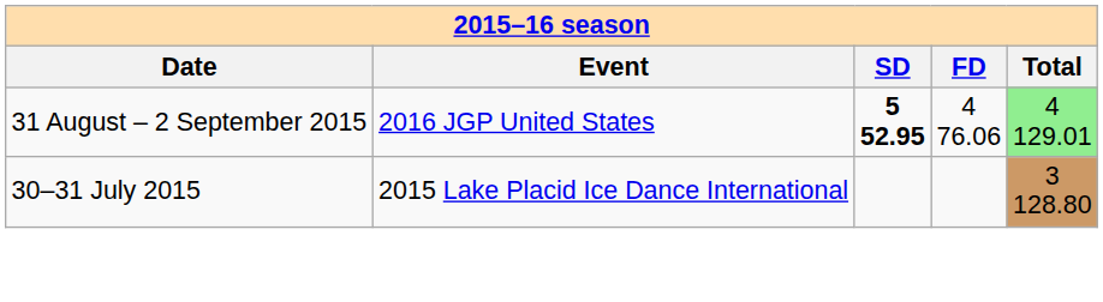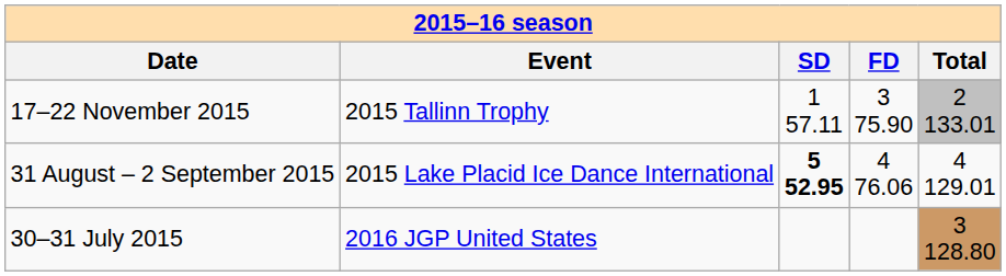+ row: 17–22 November 2015 | 2015 Tallinn Trophy | 1 57.11 | 3 75.90 | 2 133.01
31 August – 2 September 2015 | column 2: 2016 JGP United States -> 2015 Lake Placid Ice Dance International
31 August – 2 September 2015 | column 5: lightgreen background -> no background
30–31 July 2015 | column 2: 2015 Lake Placid Ice Dance International -> 2016 JGP United States
